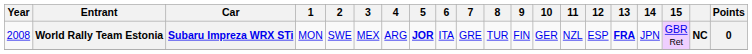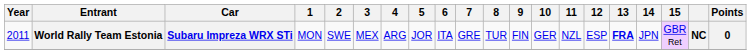World Rally Team Estonia | Year: 2008 -> 2011
World Rally Team Estonia | 5: bold -> normal
